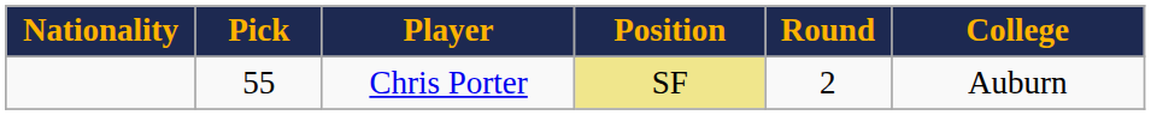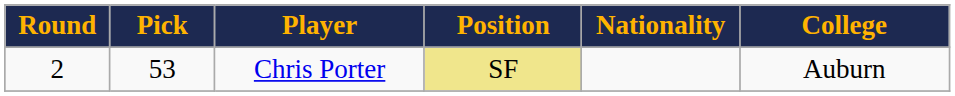columns swapped: Round <-> Nationality
Chris Porter | Pick: 55 -> 53
